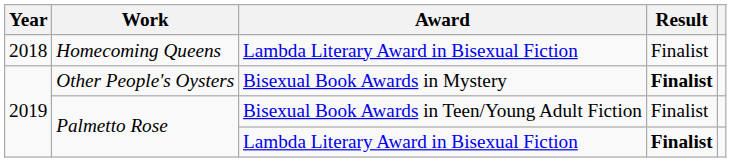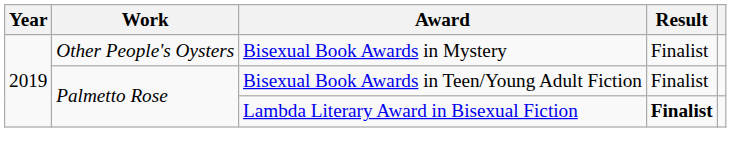- row: 2018 | Homecoming Queens | Lambda Literary Award in Bisexual Fiction | Finalist
Other People's Oysters | Result: bold -> normal
